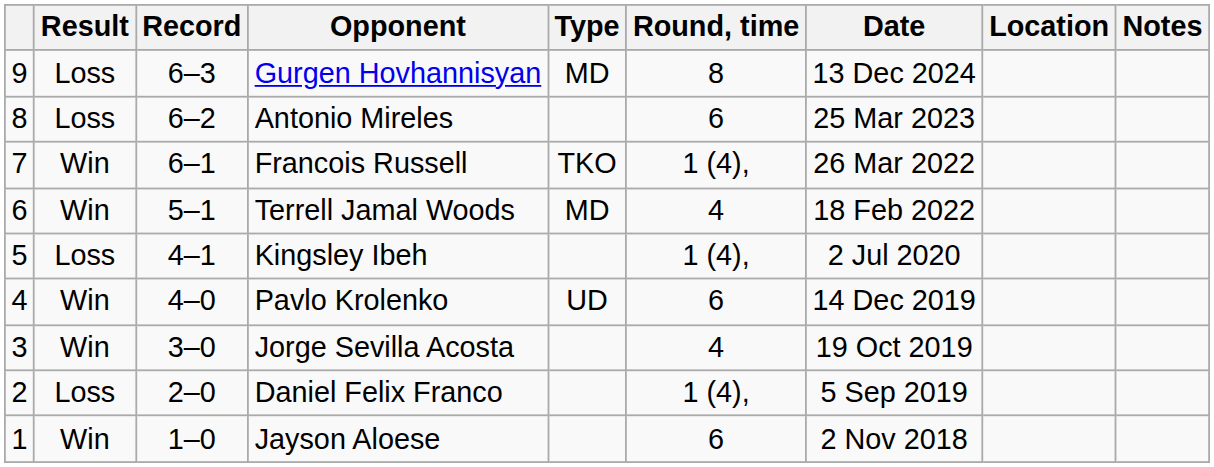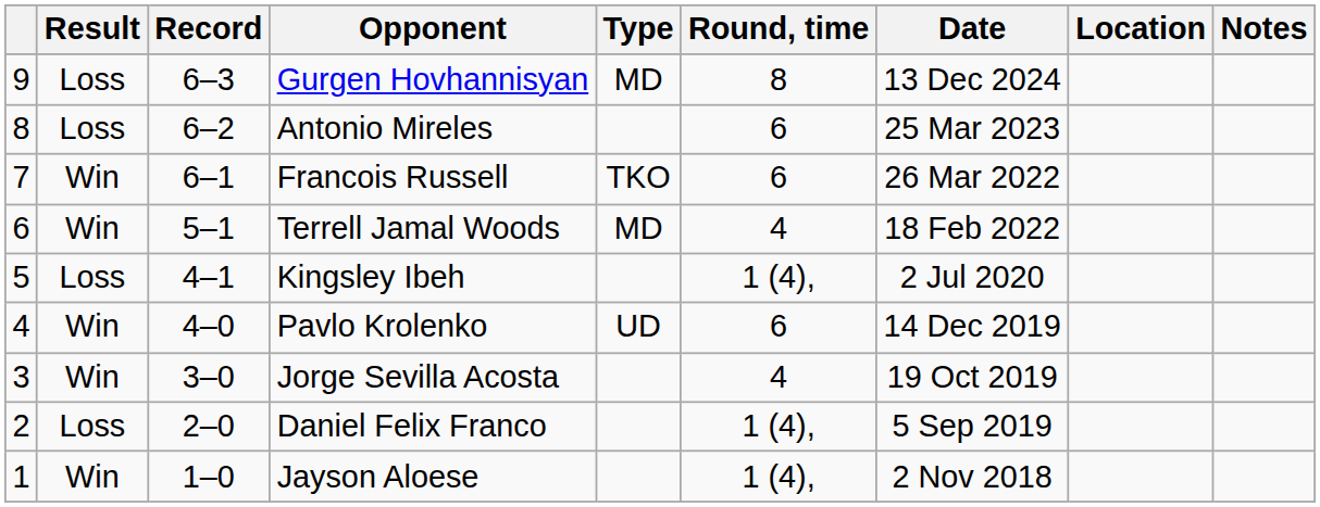Francois Russell | Round, time: 1 (4), -> 6
Jayson Aloese | Round, time: 6 -> 1 (4),
